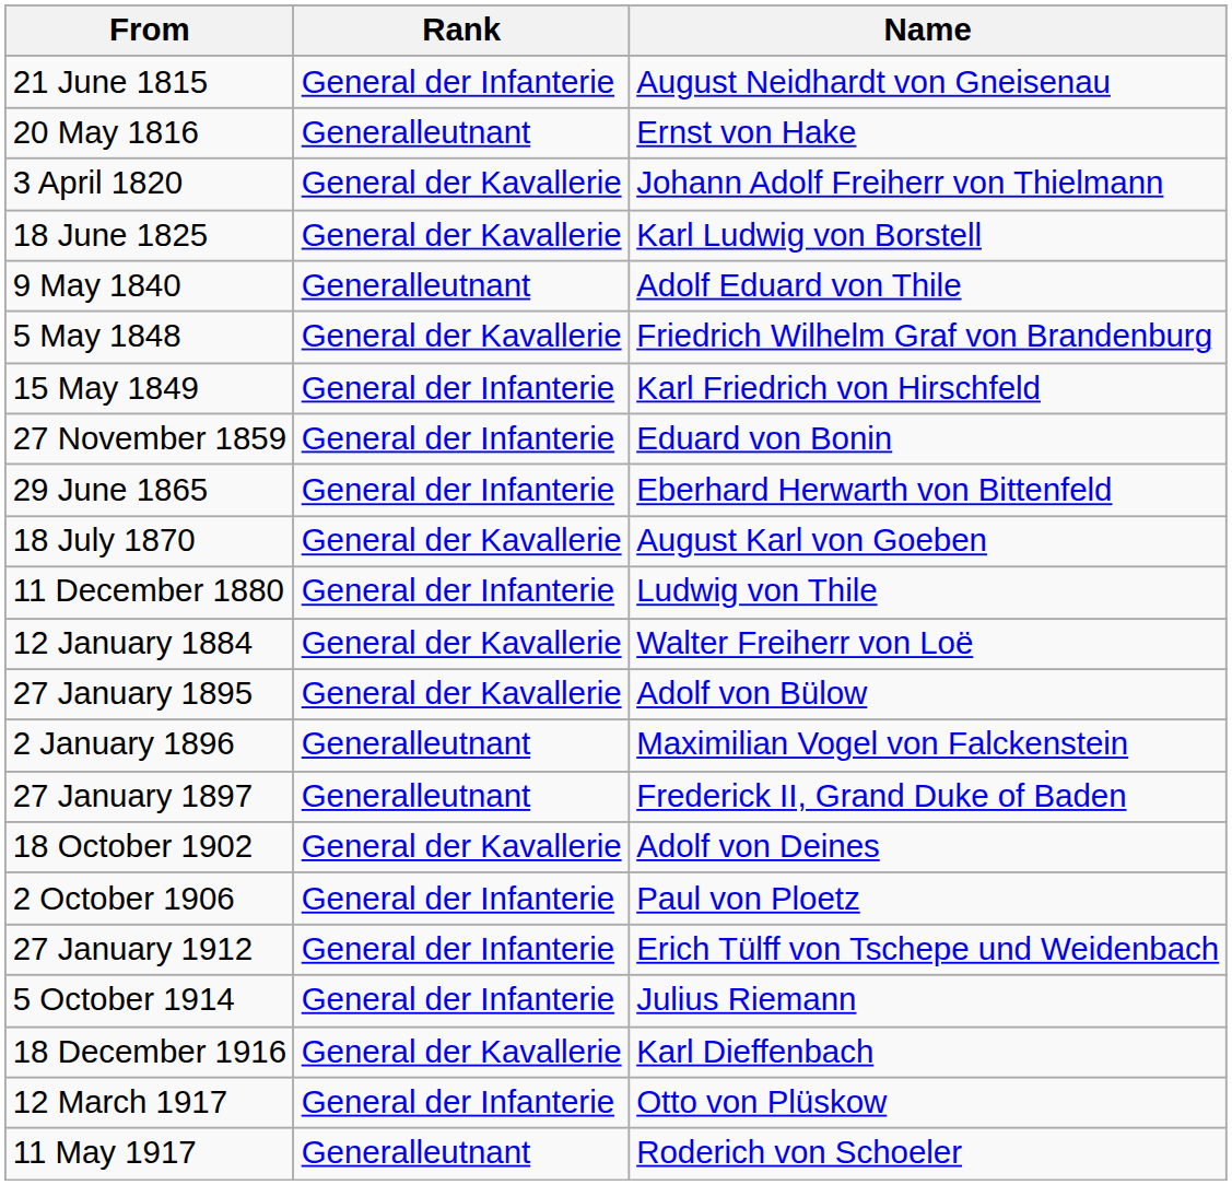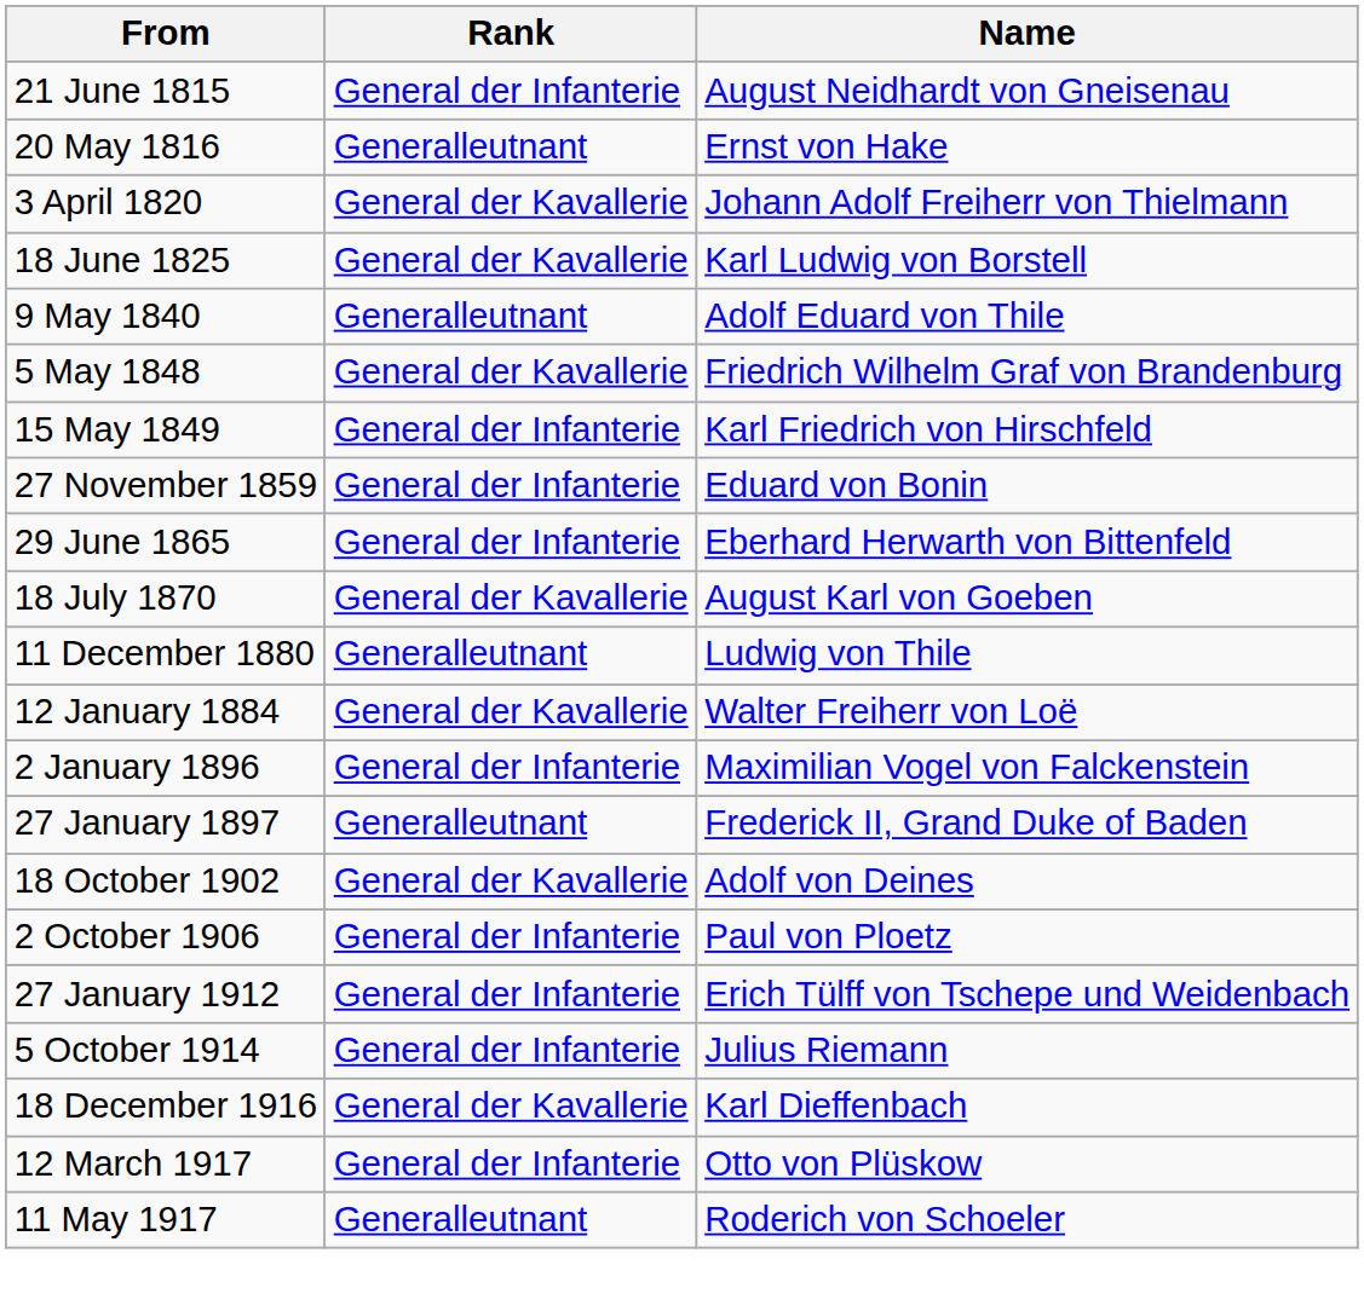11 December 1880 | Rank: General der Infanterie -> Generalleutnant
- row: 27 January 1895 | General der Kavallerie | Adolf von Bülow
2 January 1896 | Rank: Generalleutnant -> General der Infanterie
